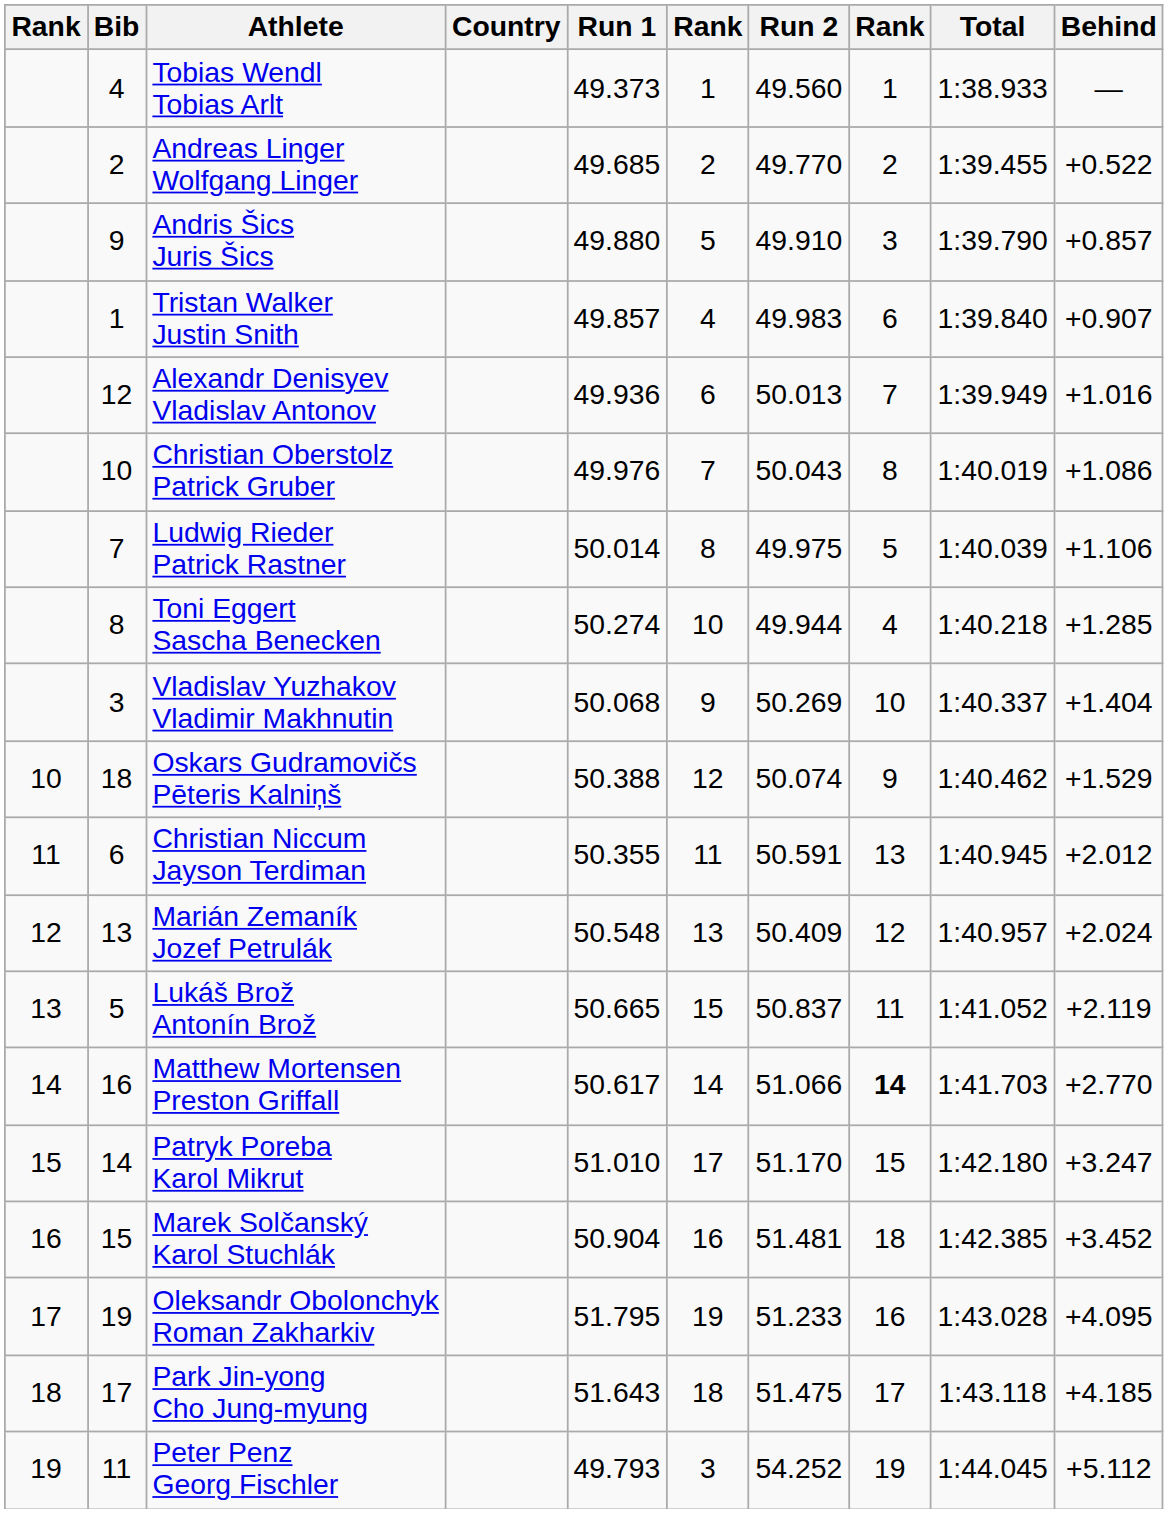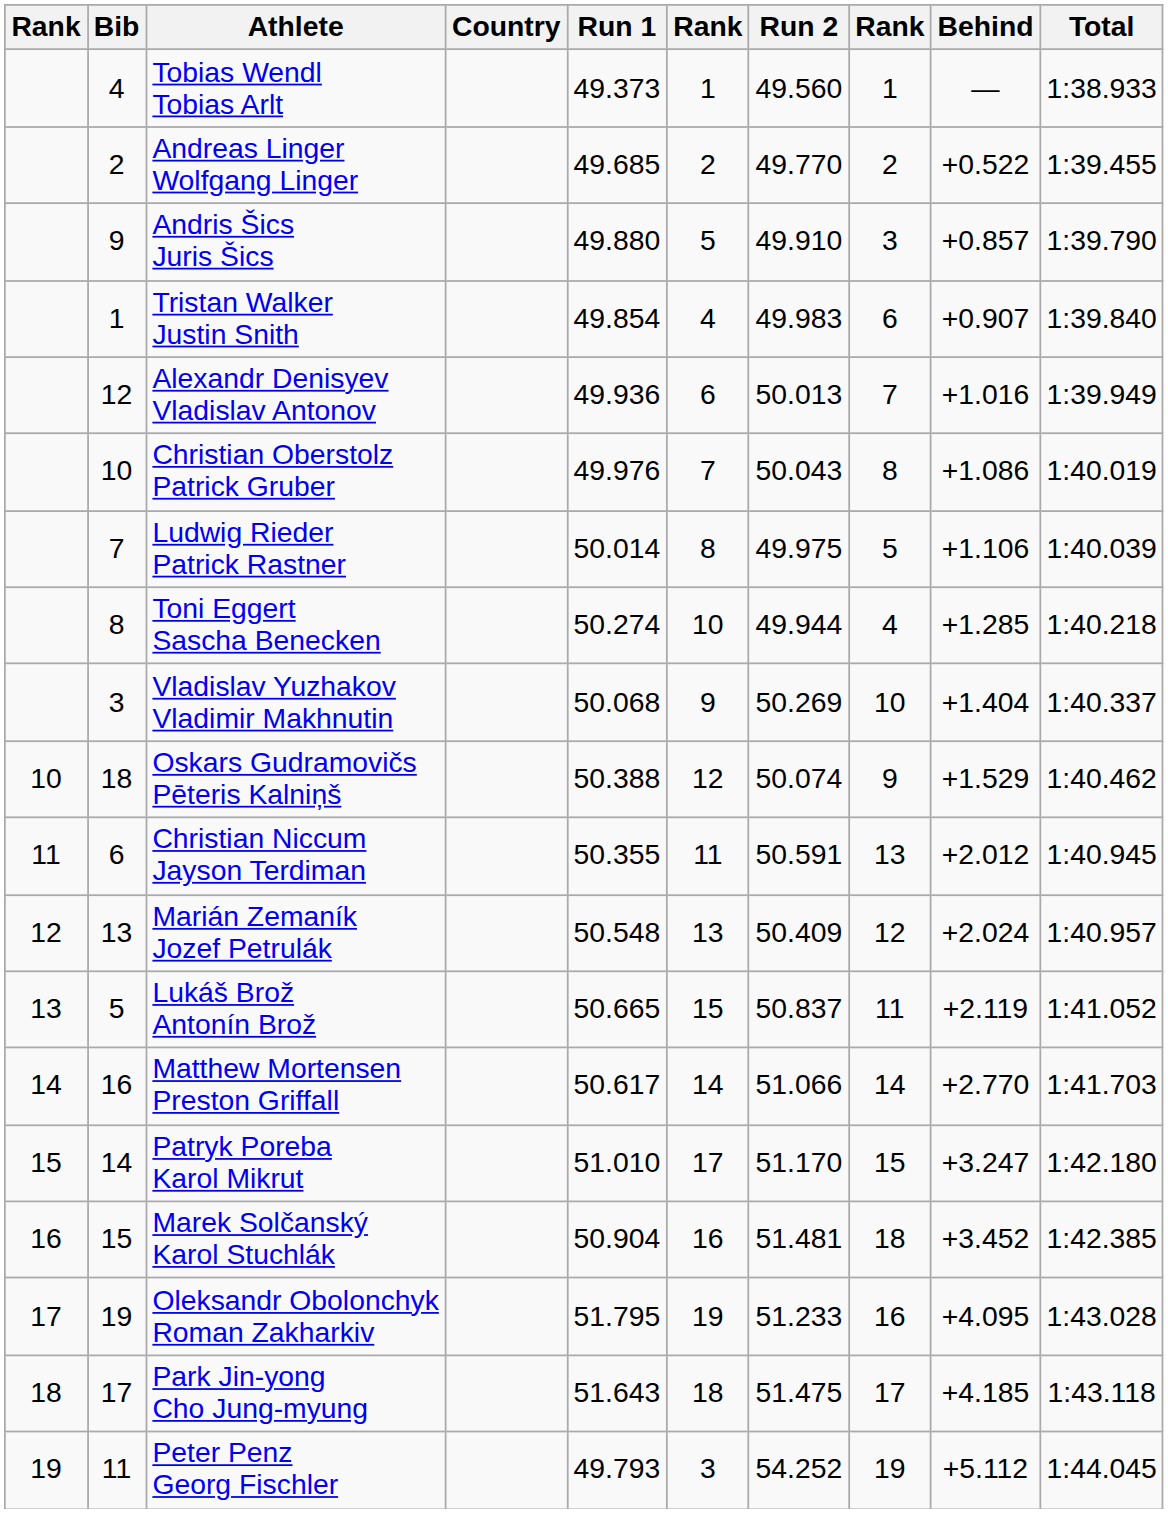columns swapped: Total <-> Behind
Tristan Walker Justin Snith | Run 1: 49.857 -> 49.854
Matthew Mortensen Preston Griffall | column 8: bold -> normal
